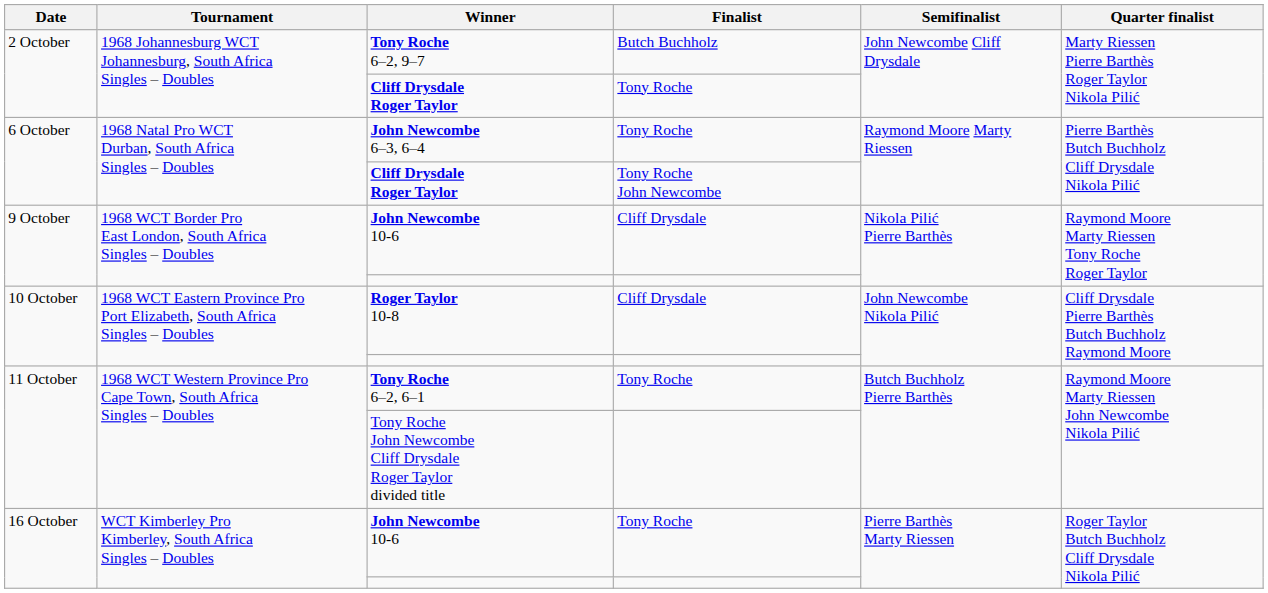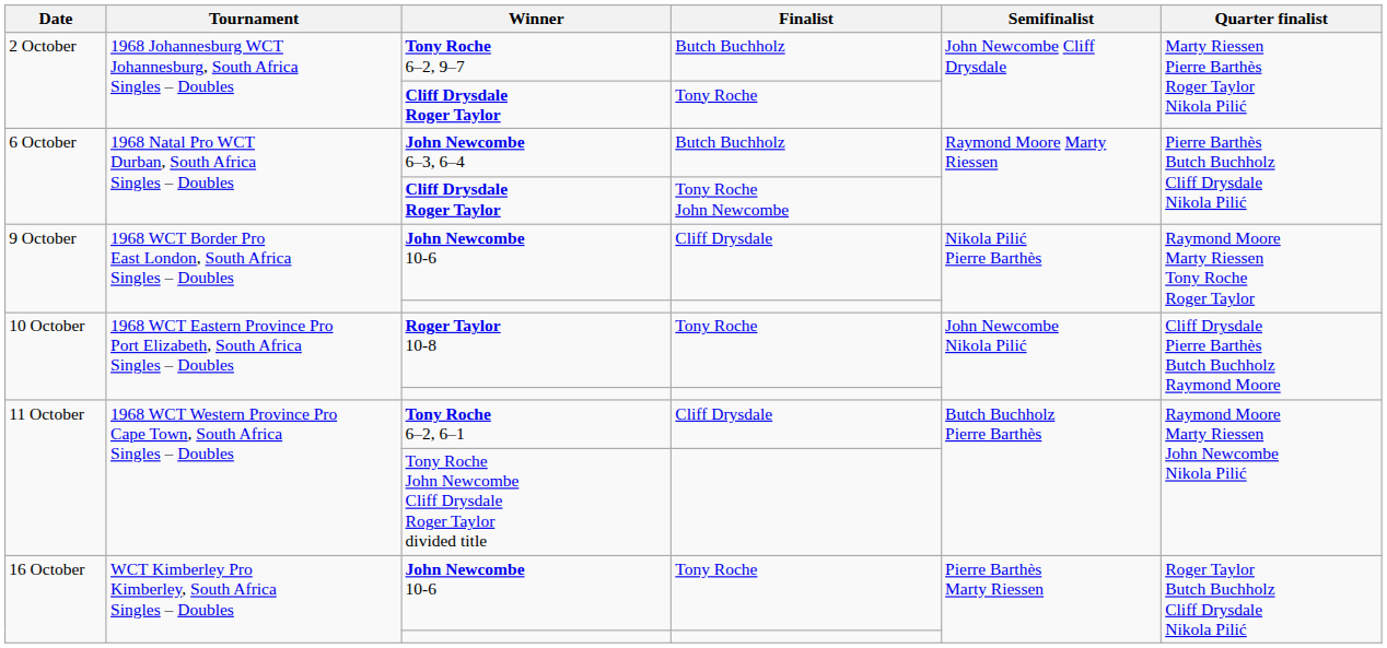John Newcombe 6–3, 6–4 | Finalist: Tony Roche -> Butch Buchholz
Roger Taylor 10-8 | Finalist: Cliff Drysdale -> Tony Roche
Tony Roche 6–2, 6–1 | Finalist: Tony Roche -> Cliff Drysdale
